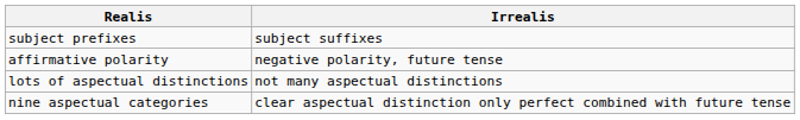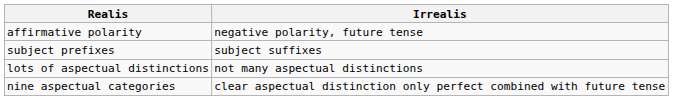rows swapped: subject prefixes <-> affirmative polarity
